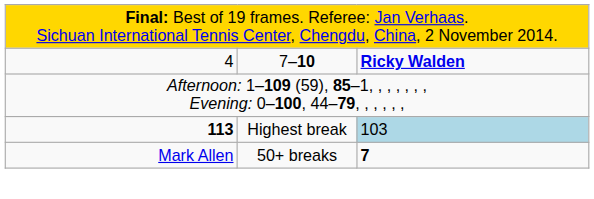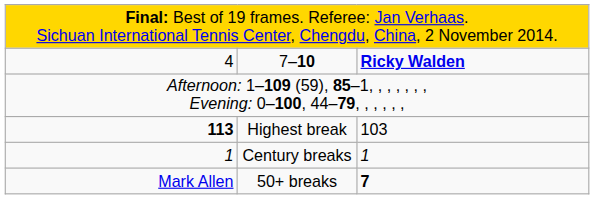Highest break | column 3: lightblue background -> no background
+ row: 1 | Century breaks | 1
